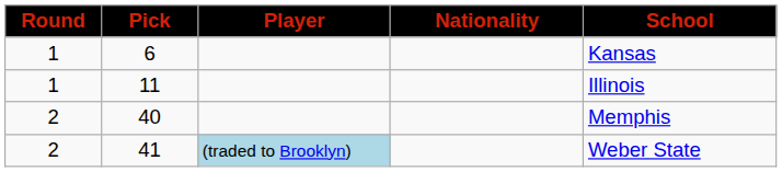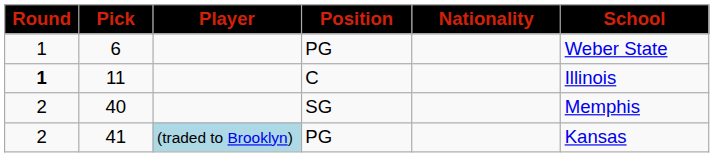+ column: Position | PG | C | SG | PG
6 | School: Kansas -> Weber State
11 | Round: normal -> bold
41 | School: Weber State -> Kansas
